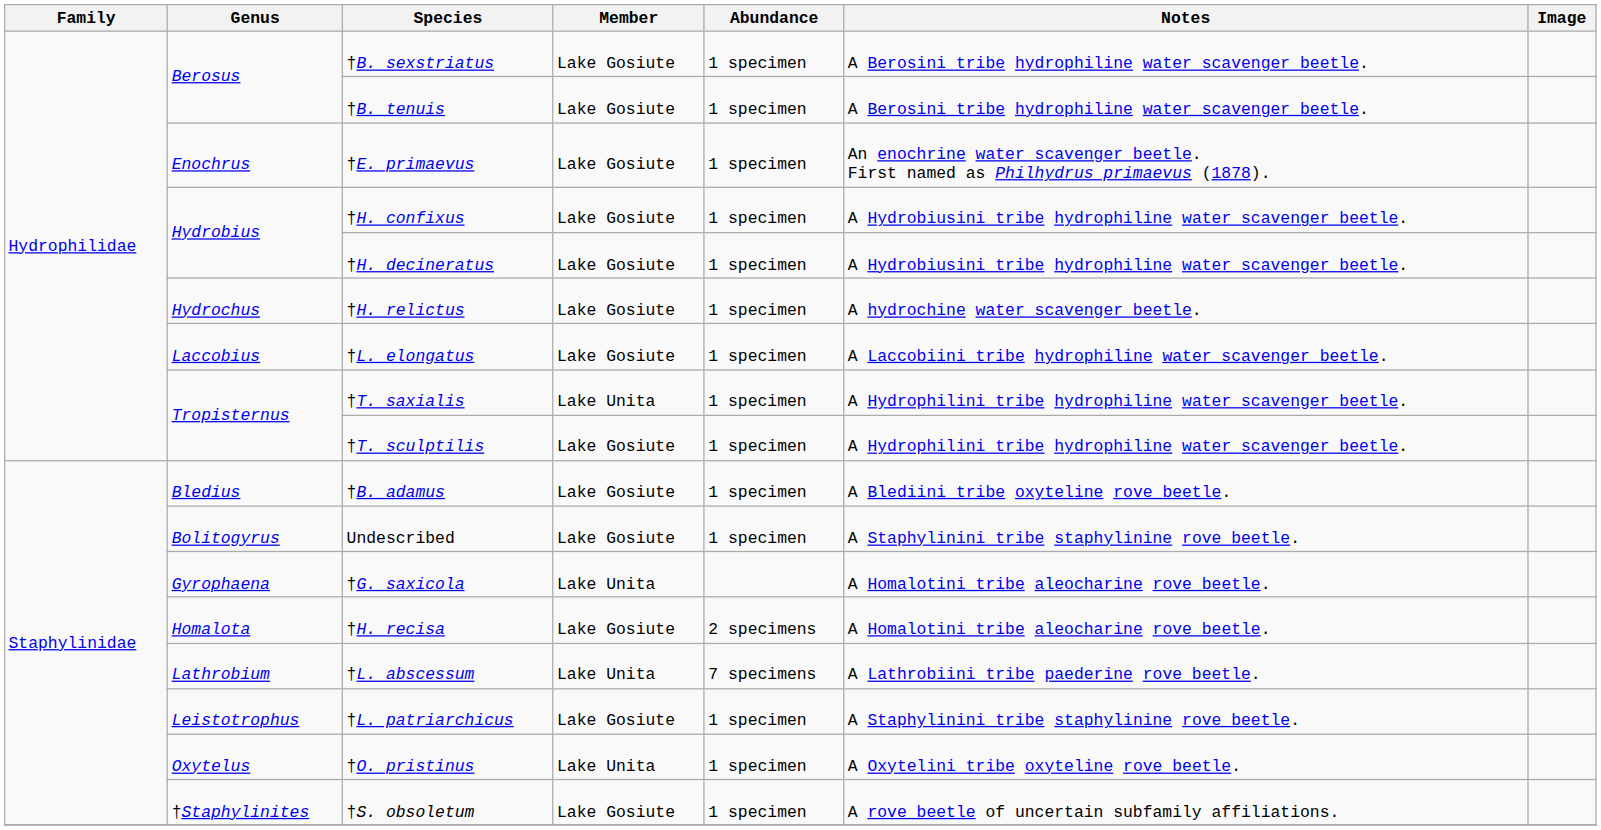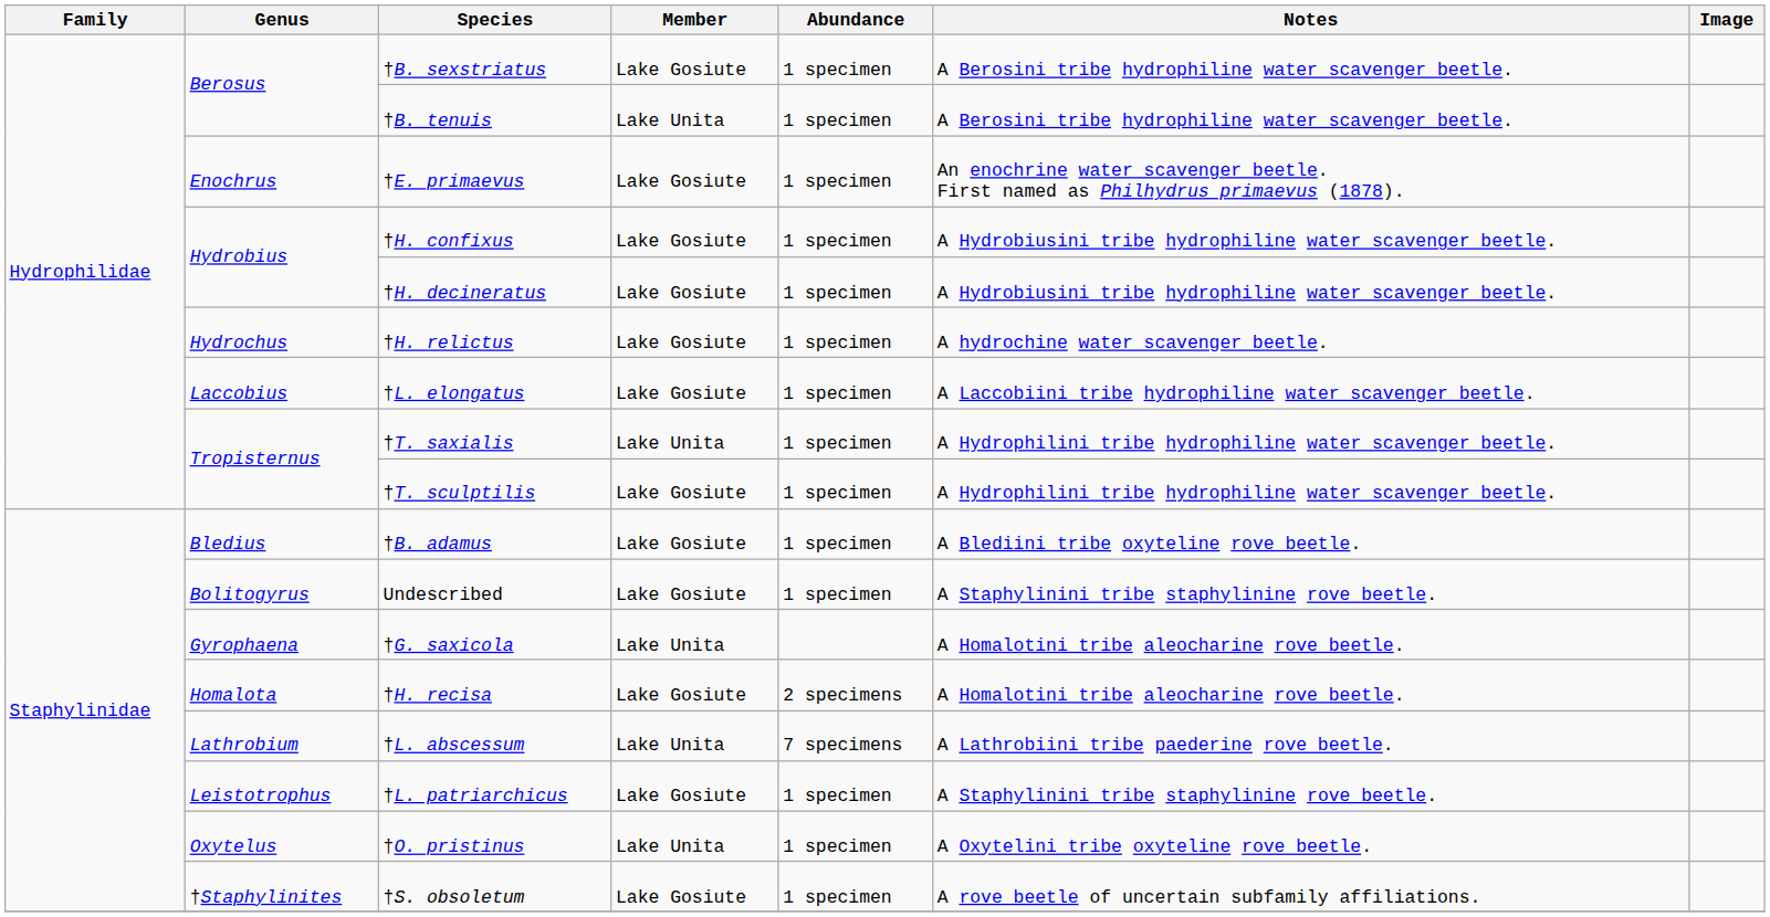†B. tenuis | Member: Lake Gosiute -> Lake Unita
